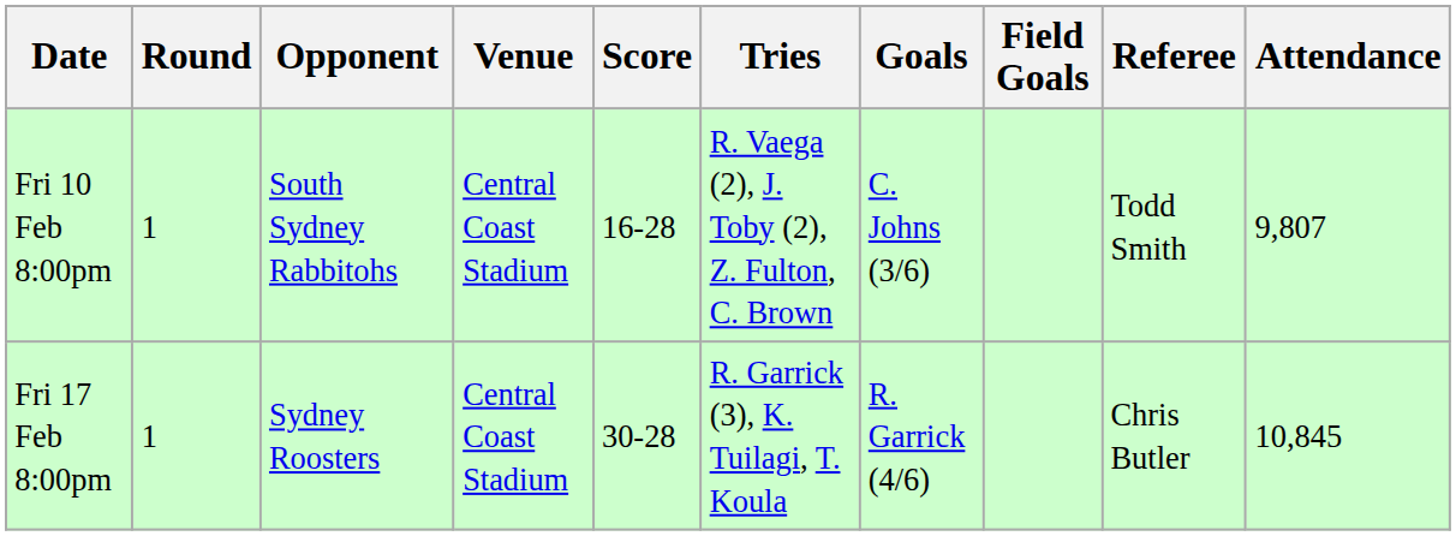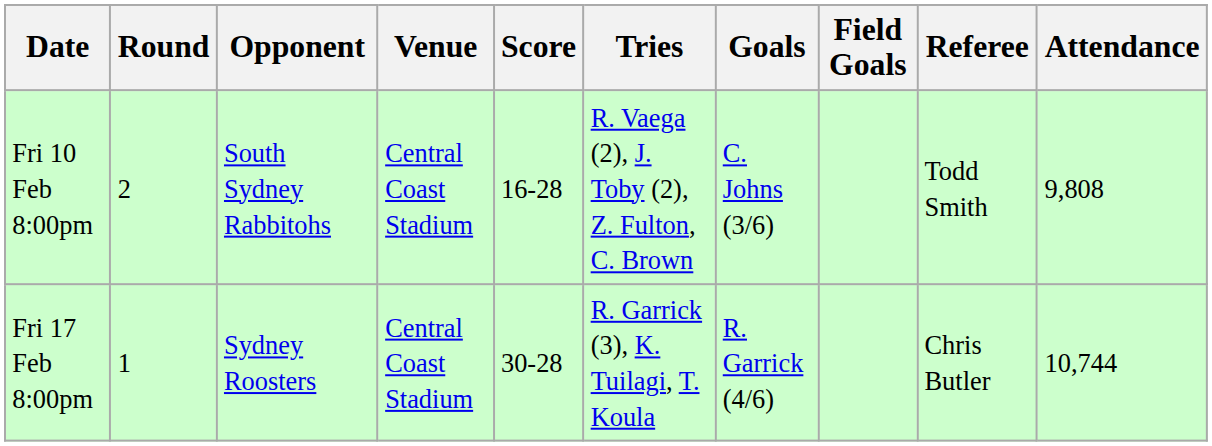Fri 10 Feb 8:00pm | Round: 1 -> 2
Fri 10 Feb 8:00pm | Attendance: 9,807 -> 9,808
Fri 17 Feb 8:00pm | Attendance: 10,845 -> 10,744
